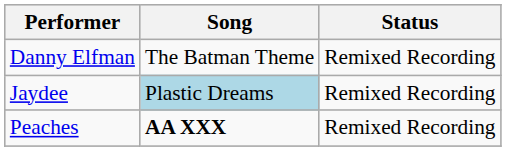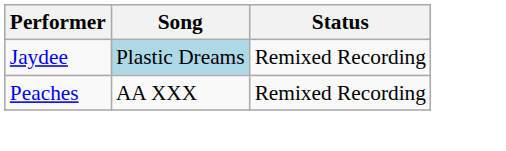- row: Danny Elfman | The Batman Theme | Remixed Recording
Peaches | Song: bold -> normal
